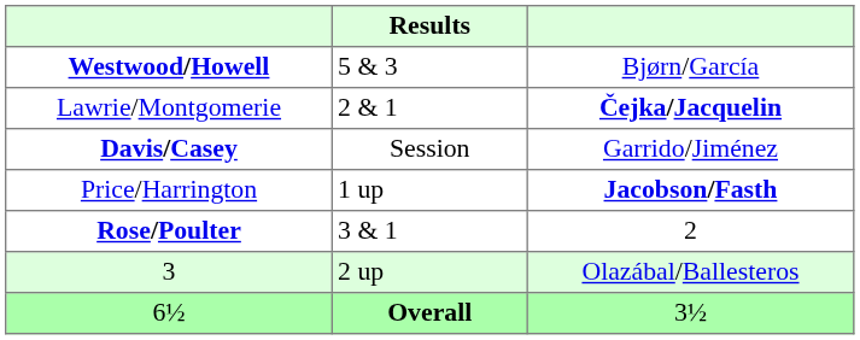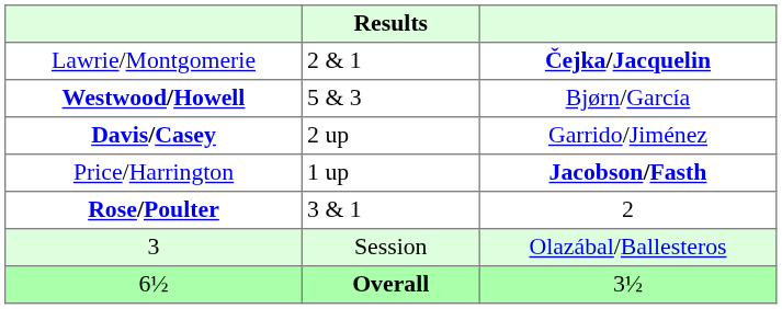rows swapped: Westwood/Howell <-> Lawrie/Montgomerie
Davis/Casey | Results: Session -> 2 up
3 | Results: 2 up -> Session
